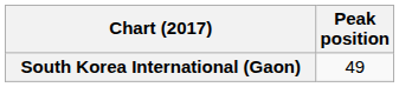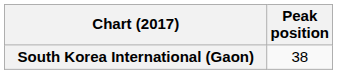South Korea International (Gaon) | Peak position: 49 -> 38
